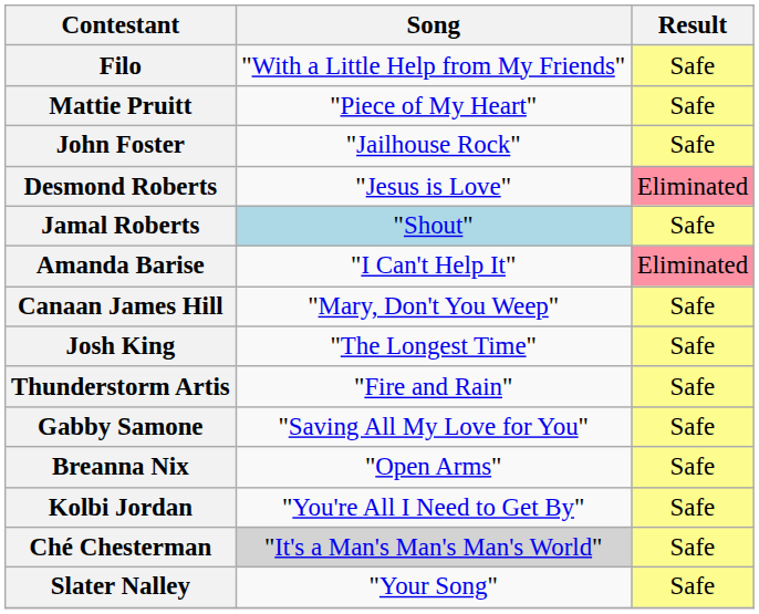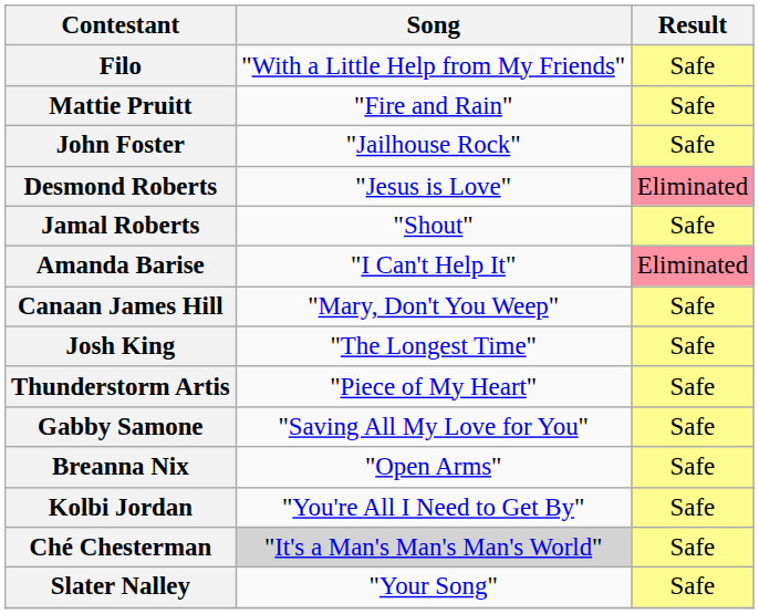Mattie Pruitt | Song: "Piece of My Heart" -> "Fire and Rain"
Jamal Roberts | Song: lightblue background -> no background
Thunderstorm Artis | Song: "Fire and Rain" -> "Piece of My Heart"
